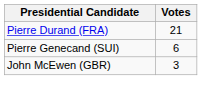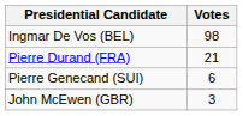+ row: Ingmar De Vos (BEL) | 98
